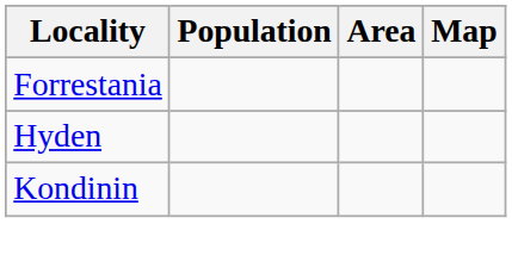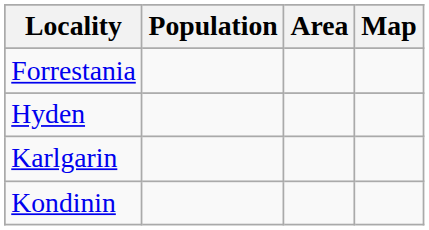+ row: Karlgarin
